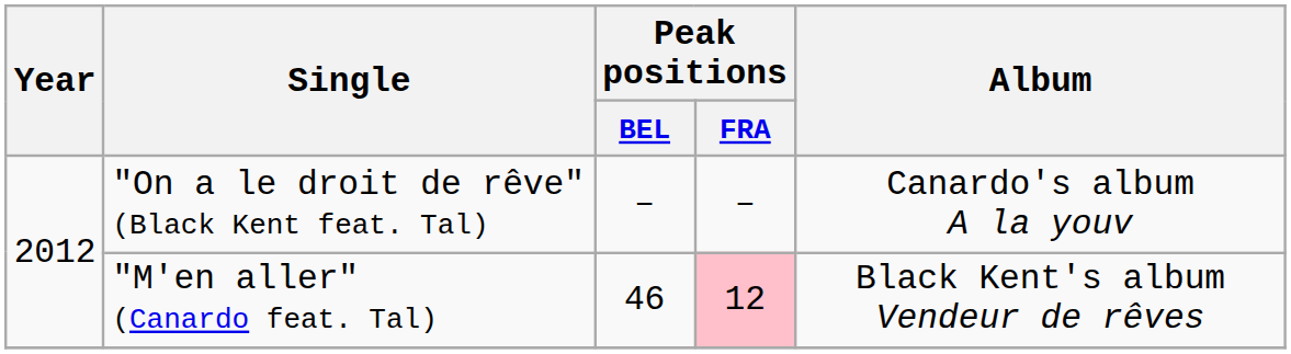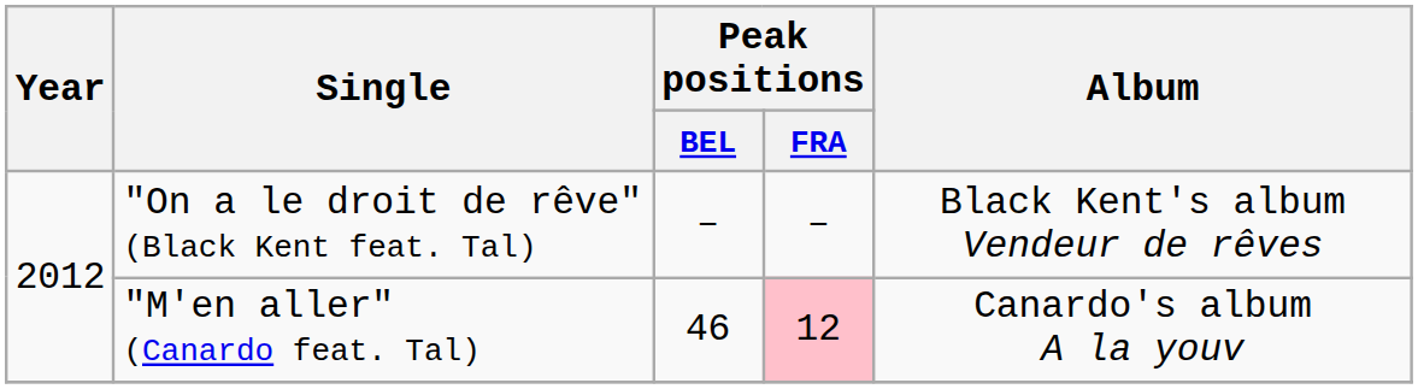"On a le droit de rêve" (Black Kent feat. Tal) | Album: Canardo's album A la youv -> Black Kent's album Vendeur de rêves
"M'en aller" (Canardo feat. Tal) | Album: Black Kent's album Vendeur de rêves -> Canardo's album A la youv
